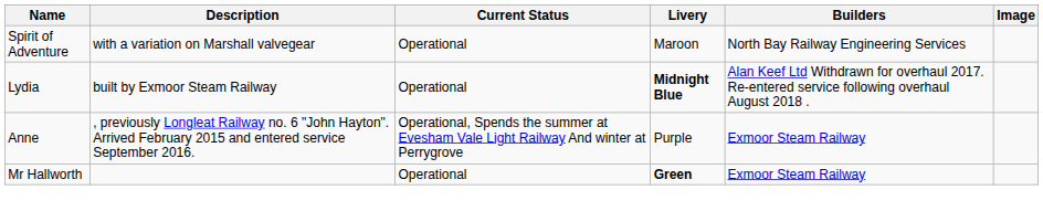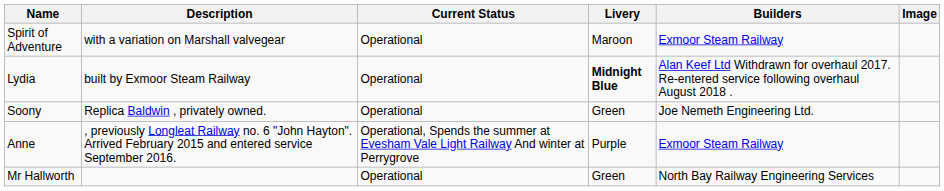Spirit of Adventure | Builders: North Bay Railway Engineering Services -> Exmoor Steam Railway
+ row: Soony | Replica Baldwin , privately owned. | Operational | Green | Joe Nemeth Engineering Ltd.
Mr Hallworth | Livery: bold -> normal
Mr Hallworth | Builders: Exmoor Steam Railway -> North Bay Railway Engineering Services
